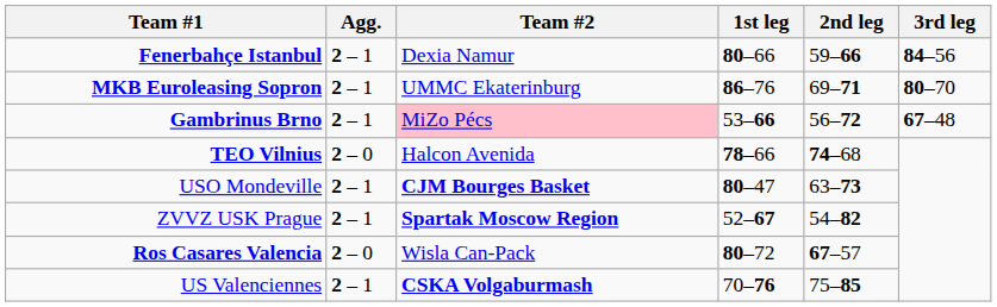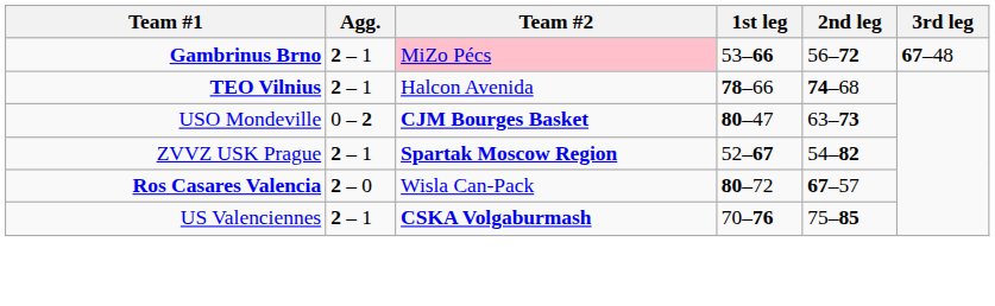- row: Fenerbahçe Istanbul | 2 – 1 | Dexia Namur | 80–66 | 59–66 | 84–56
- row: MKB Euroleasing Sopron | 2 – 1 | UMMC Ekaterinburg | 86–76 | 69–71 | 80–70
TEO Vilnius | Agg.: 2 – 0 -> 2 – 1
USO Mondeville | Agg.: 2 – 1 -> 0 – 2
